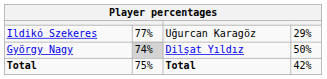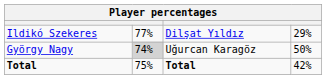Ildikó Szekeres | column 3: Uğurcan Karagöz -> Dilşat Yıldız
György Nagy | column 3: Dilşat Yıldız -> Uğurcan Karagöz
